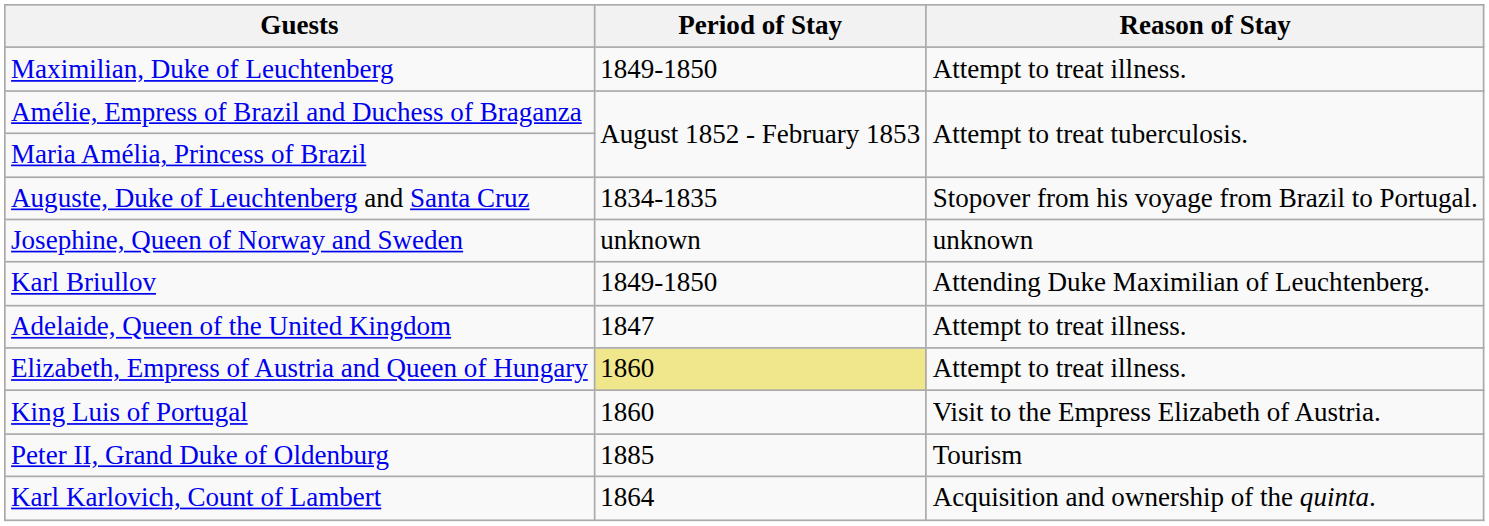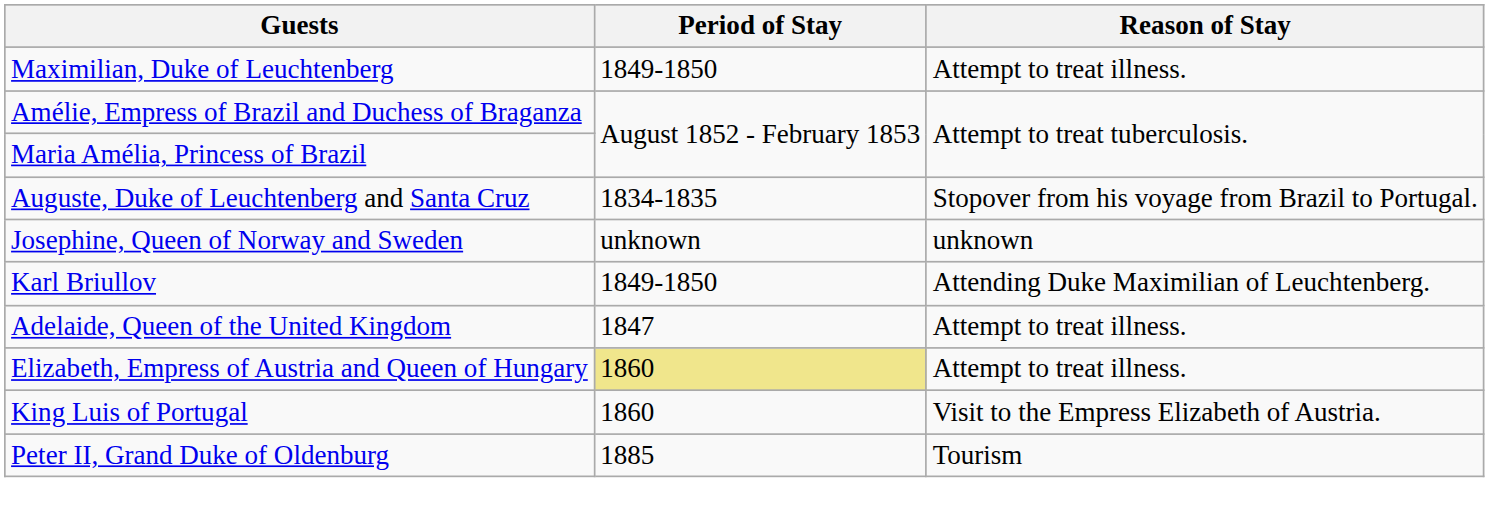- row: Karl Karlovich, Count of Lambert | 1864 | Acquisition and ownership of the quinta.
